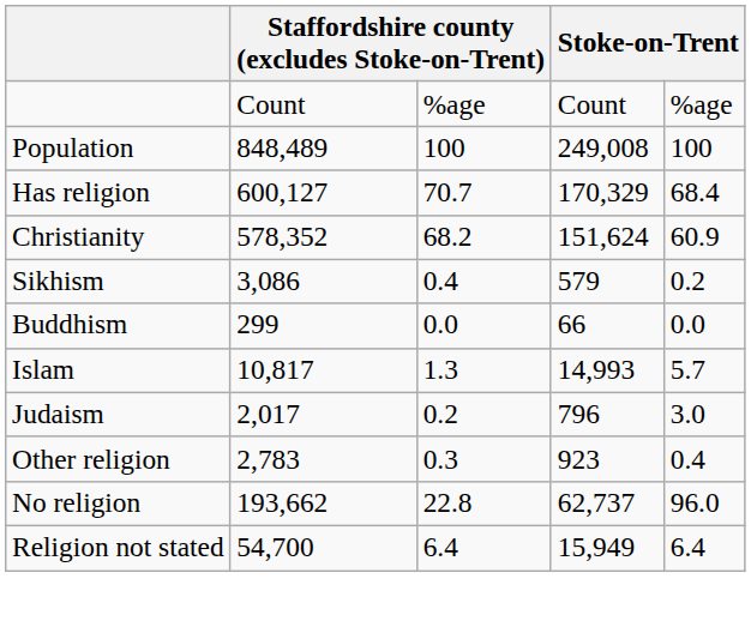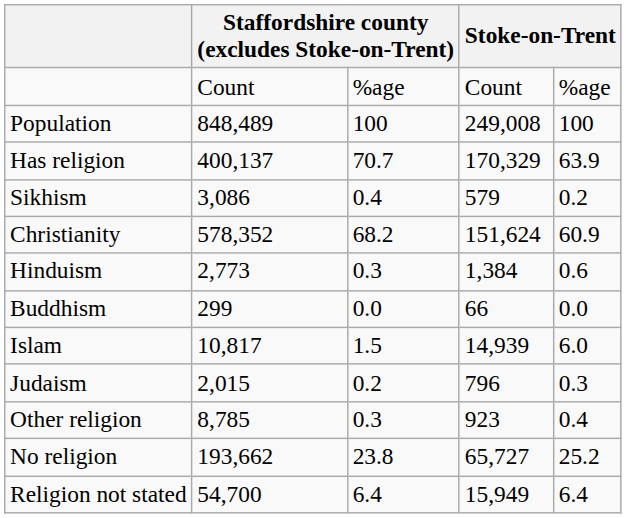Has religion | column 2: 600,127 -> 400,137
Has religion | column 5: 68.4 -> 63.9
rows swapped: Christianity <-> Sikhism
+ row: Hinduism | 2,773 | 0.3 | 1,384 | 0.6
Islam | column 3: 1.3 -> 1.5
Islam | column 4: 14,993 -> 14,939
Islam | column 5: 5.7 -> 6.0
Judaism | column 2: 2,017 -> 2,015
Judaism | column 5: 3.0 -> 0.3
Other religion | column 2: 2,783 -> 8,785
No religion | column 3: 22.8 -> 23.8
No religion | column 4: 62,737 -> 65,727
No religion | column 5: 96.0 -> 25.2
